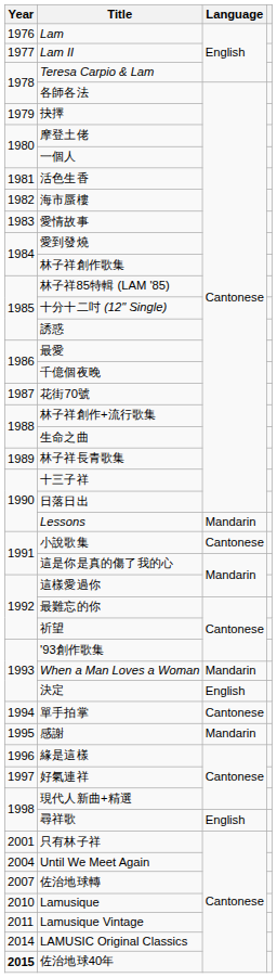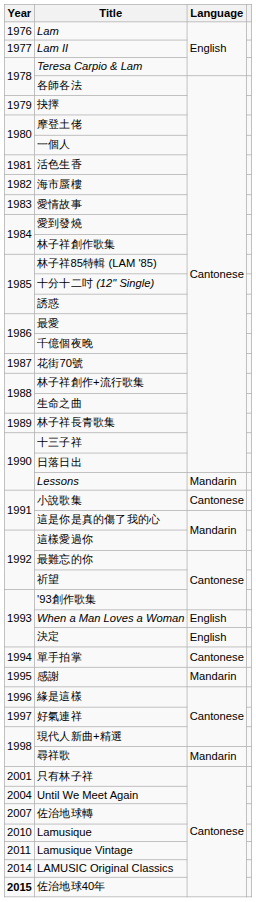When a Man Loves a Woman | Language: Mandarin -> English
尋祥歌 | Language: English -> Mandarin
